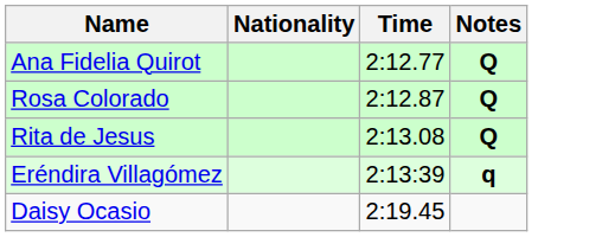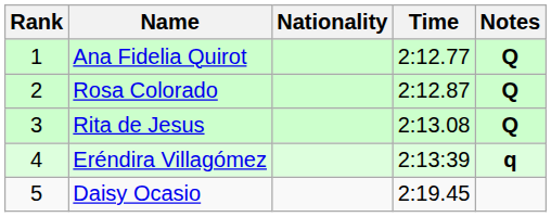+ column: Rank | 1 | 2 | 3 | 4 | 5
